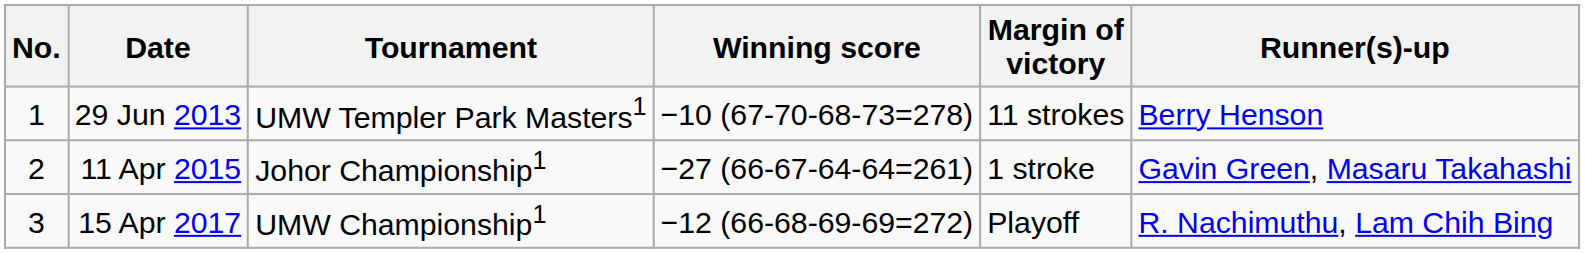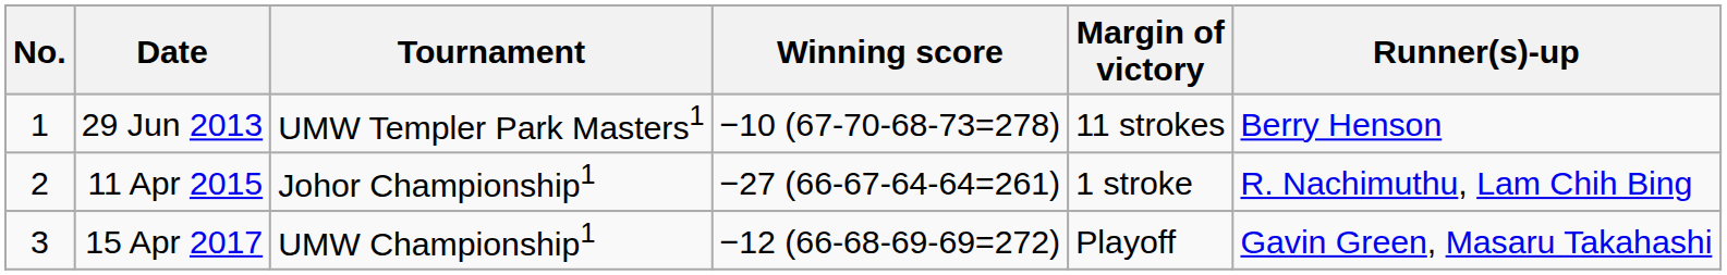11 Apr 2015 | Runner(s)-up: Gavin Green, Masaru Takahashi -> R. Nachimuthu, Lam Chih Bing
15 Apr 2017 | Runner(s)-up: R. Nachimuthu, Lam Chih Bing -> Gavin Green, Masaru Takahashi
